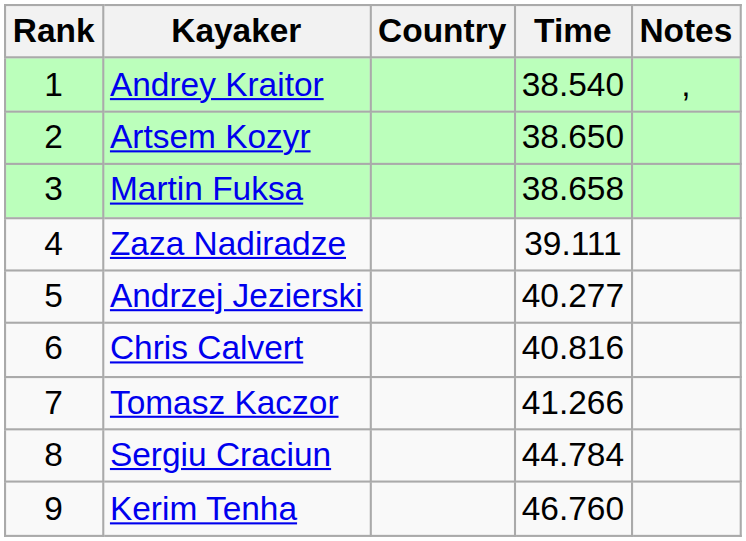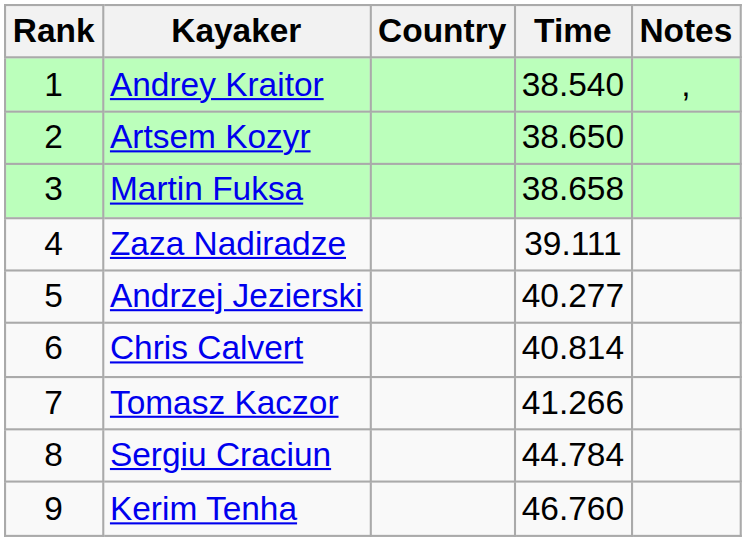Chris Calvert | Time: 40.816 -> 40.814
